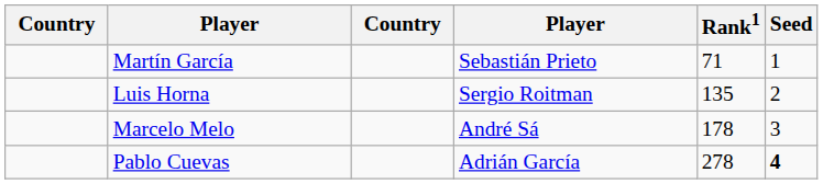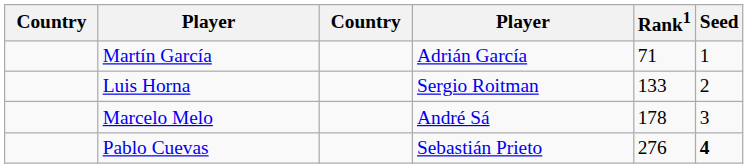Martín García | column 4: Sebastián Prieto -> Adrián García
Luis Horna | Rank1: 135 -> 133
Pablo Cuevas | column 4: Adrián García -> Sebastián Prieto
Pablo Cuevas | Rank1: 278 -> 276
